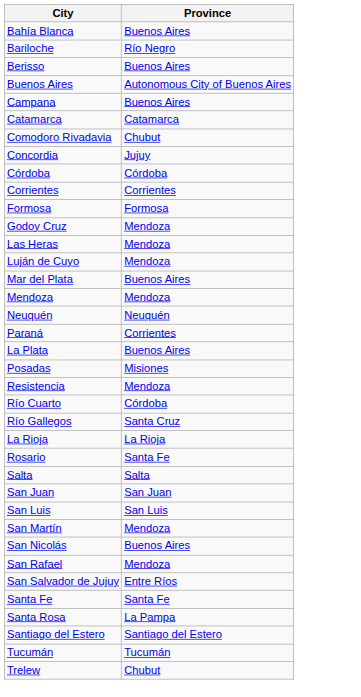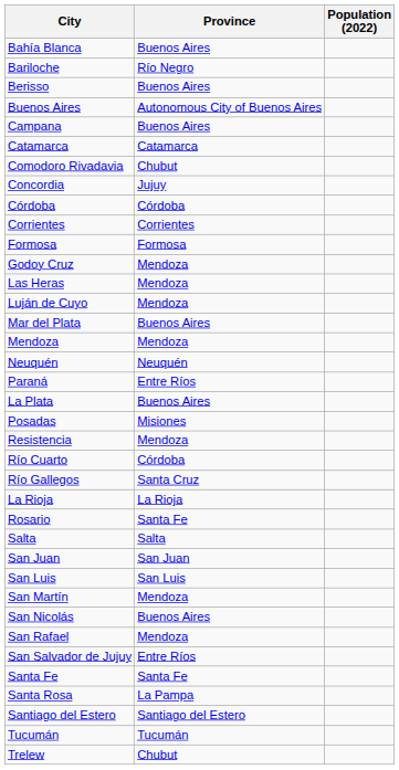+ column: Population (2022)
Paraná | Province: Corrientes -> Entre Ríos
